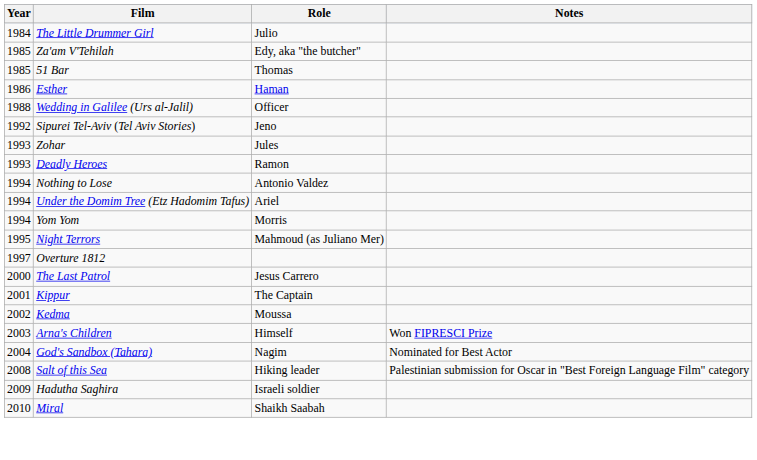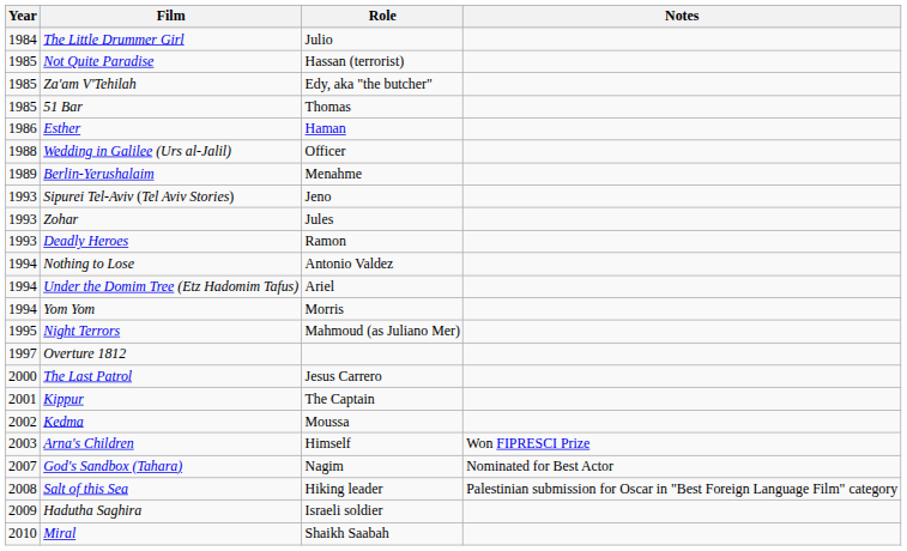+ row: 1985 | Not Quite Paradise | Hassan (terrorist)
+ row: 1989 | Berlin-Yerushalaim | Menahme
Sipurei Tel-Aviv (Tel Aviv Stories) | Year: 1992 -> 1993
God's Sandbox (Tahara) | Year: 2004 -> 2007
